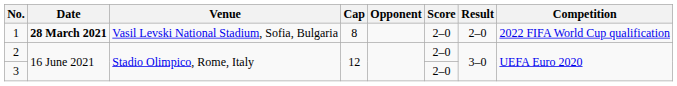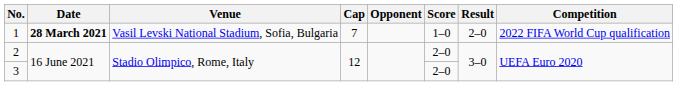1 | Cap: 8 -> 7
1 | Score: 2–0 -> 1–0
